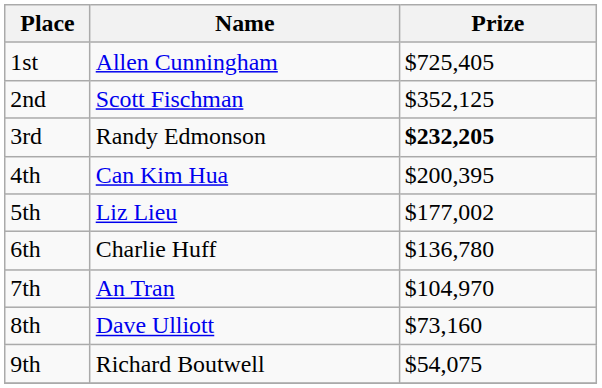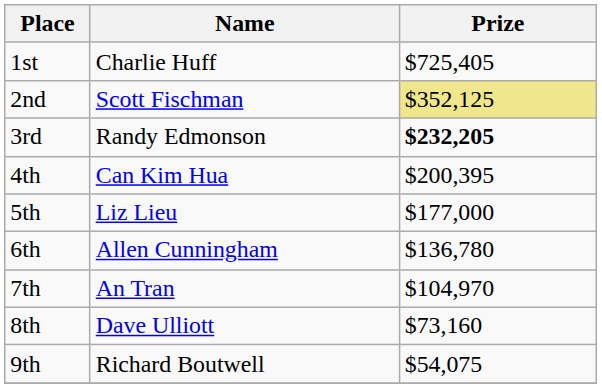1st | Name: Allen Cunningham -> Charlie Huff
2nd | Prize: no background -> khaki background
5th | Prize: $177,002 -> $177,000
6th | Name: Charlie Huff -> Allen Cunningham
